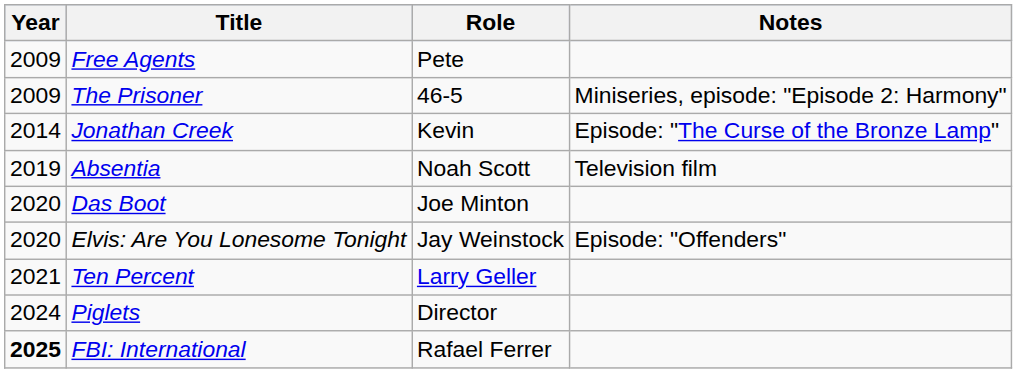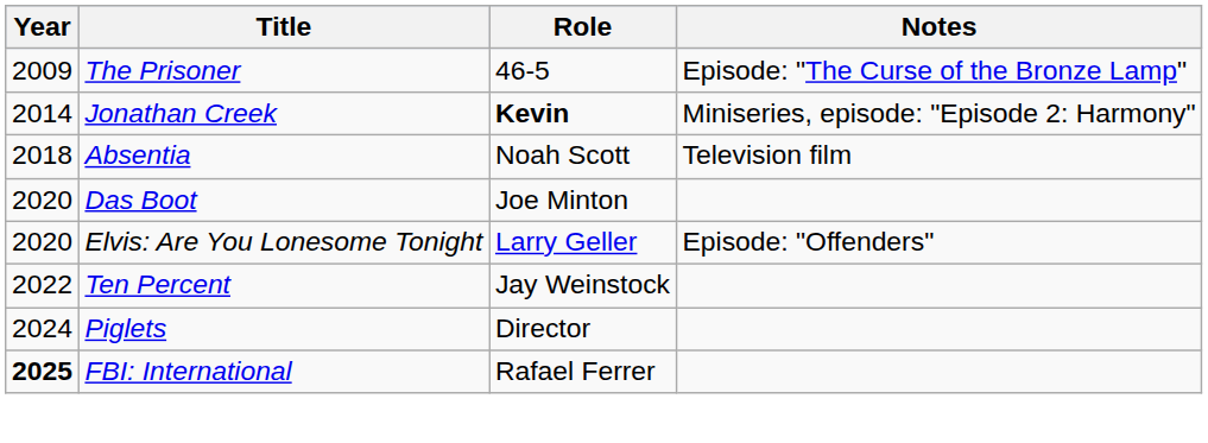- row: 2009 | Free Agents | Pete
The Prisoner | Notes: Miniseries, episode: "Episode 2: Harmony" -> Episode: "The Curse of the Bronze Lamp"
Jonathan Creek | Role: normal -> bold
Jonathan Creek | Notes: Episode: "The Curse of the Bronze Lamp" -> Miniseries, episode: "Episode 2: Harmony"
Absentia | Year: 2019 -> 2018
Elvis: Are You Lonesome Tonight | Role: Jay Weinstock -> Larry Geller
Ten Percent | Year: 2021 -> 2022
Ten Percent | Role: Larry Geller -> Jay Weinstock
